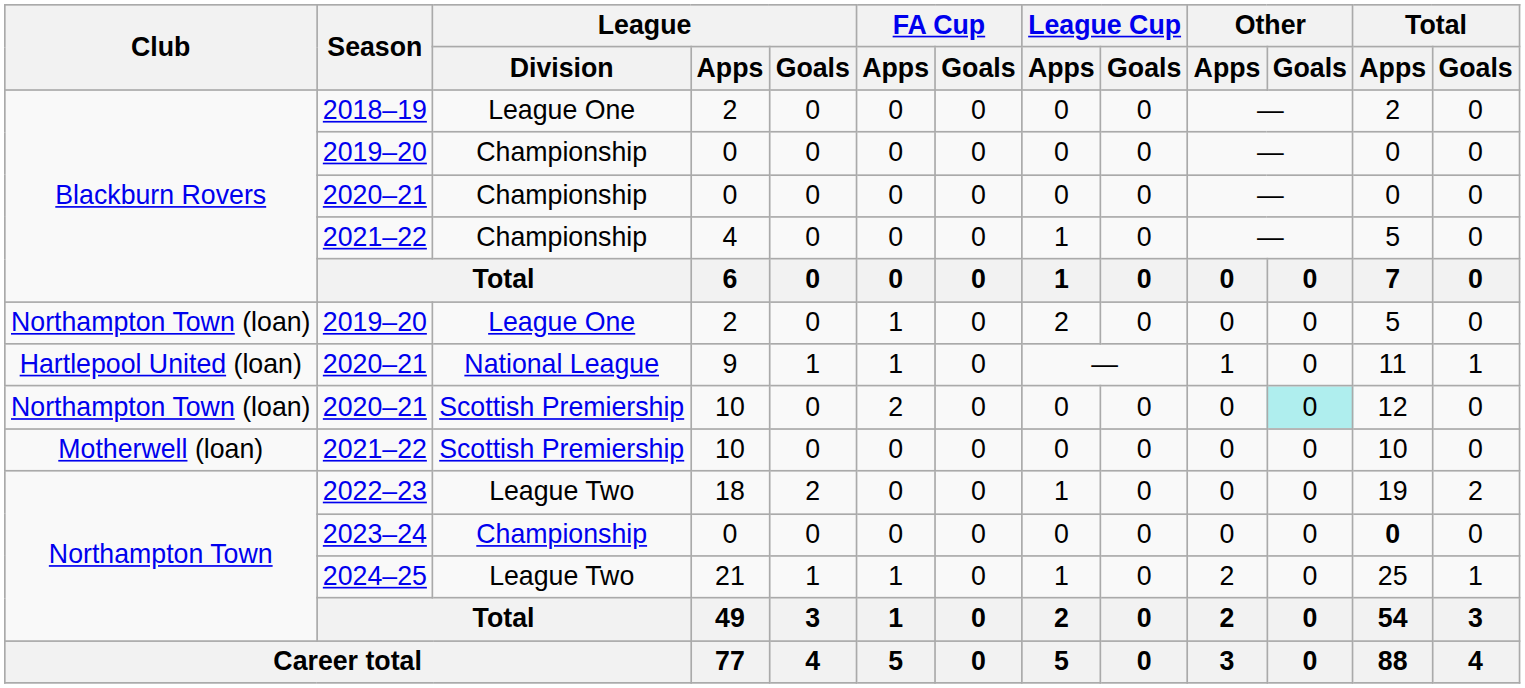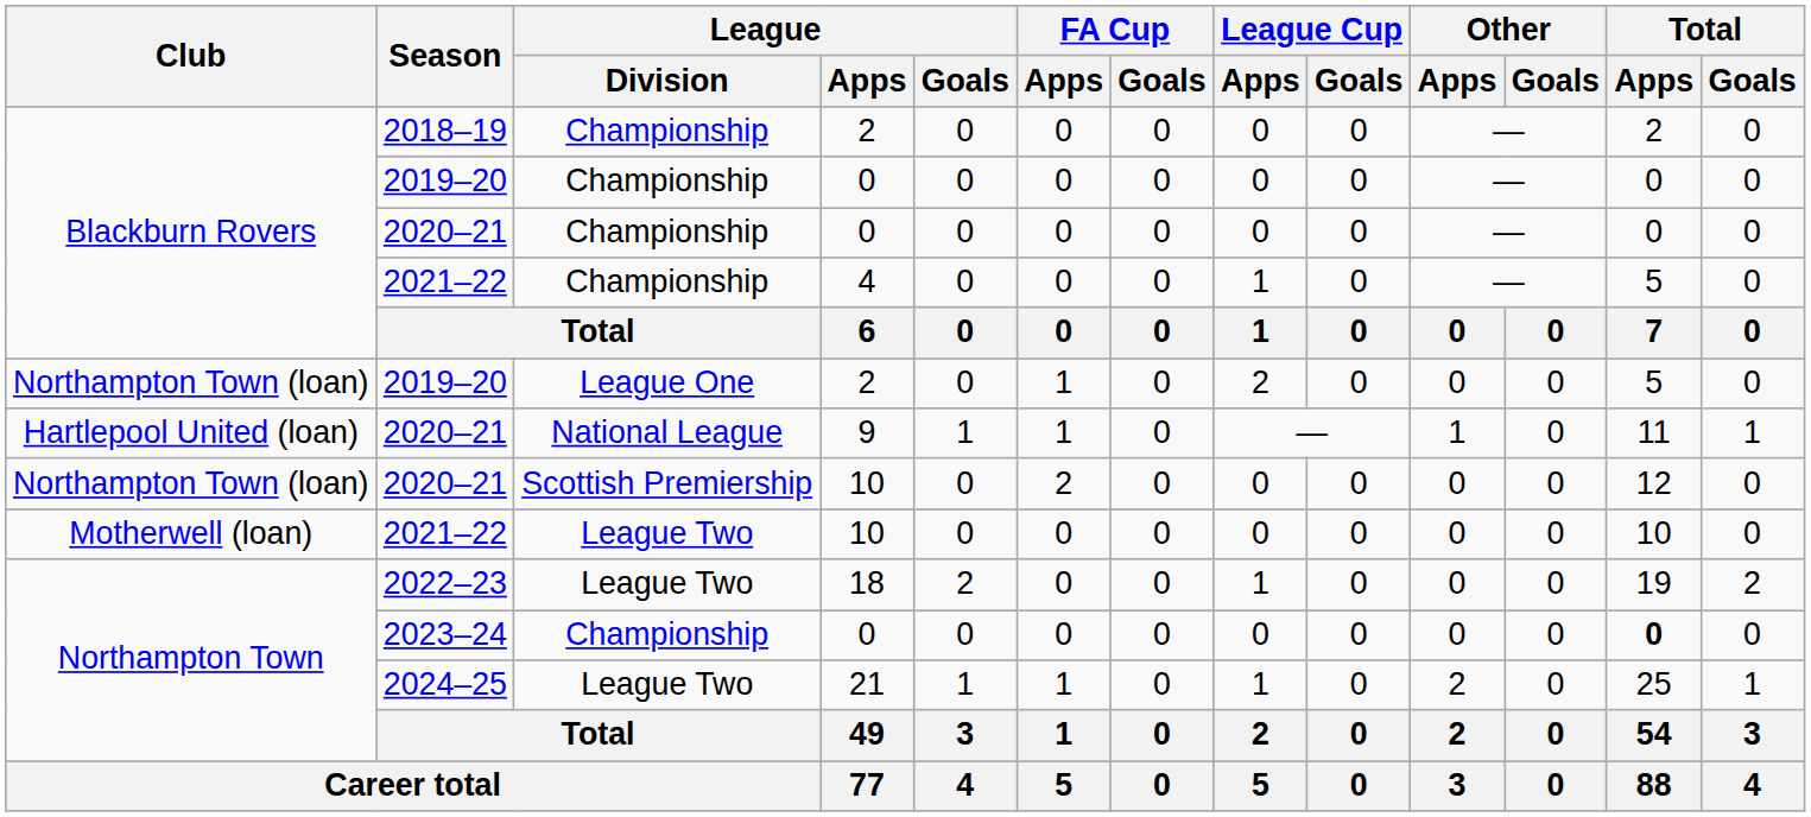2018–19 | League / Division: League One -> Championship
2020–21 / 10 | Other / Goals: paleturquoise background -> no background
2021–22 / 10 | League / Division: Scottish Premiership -> League Two
